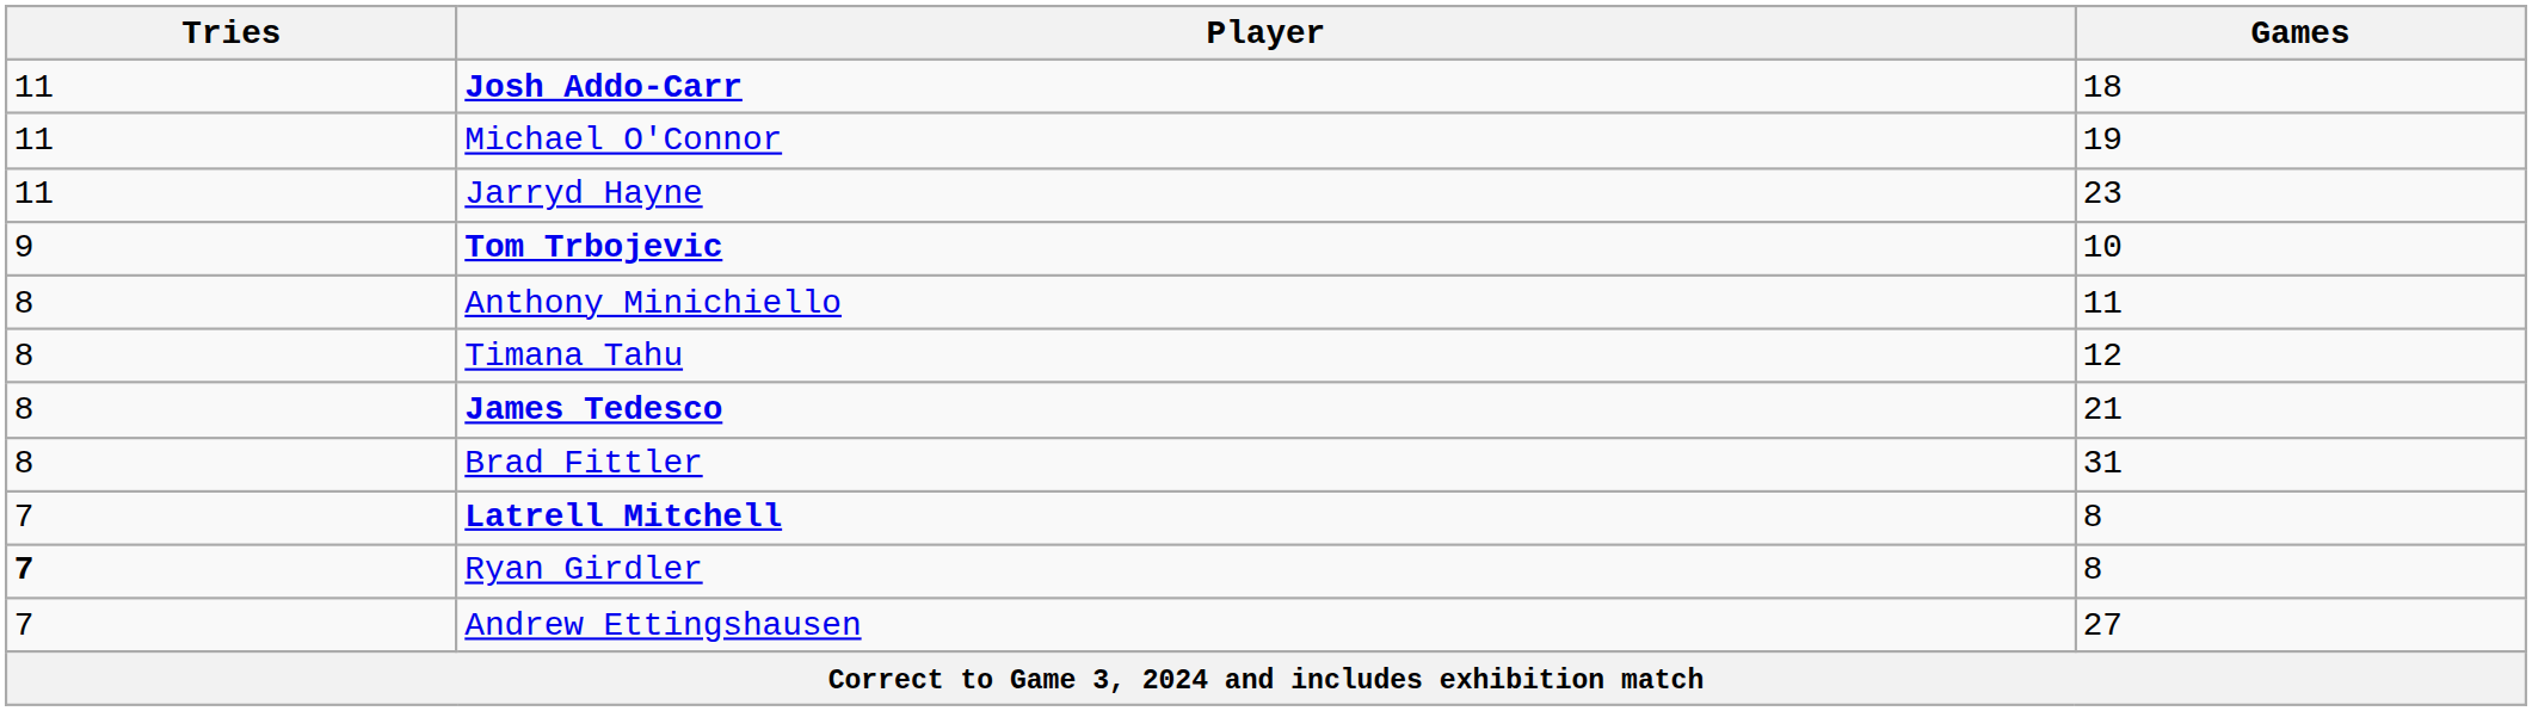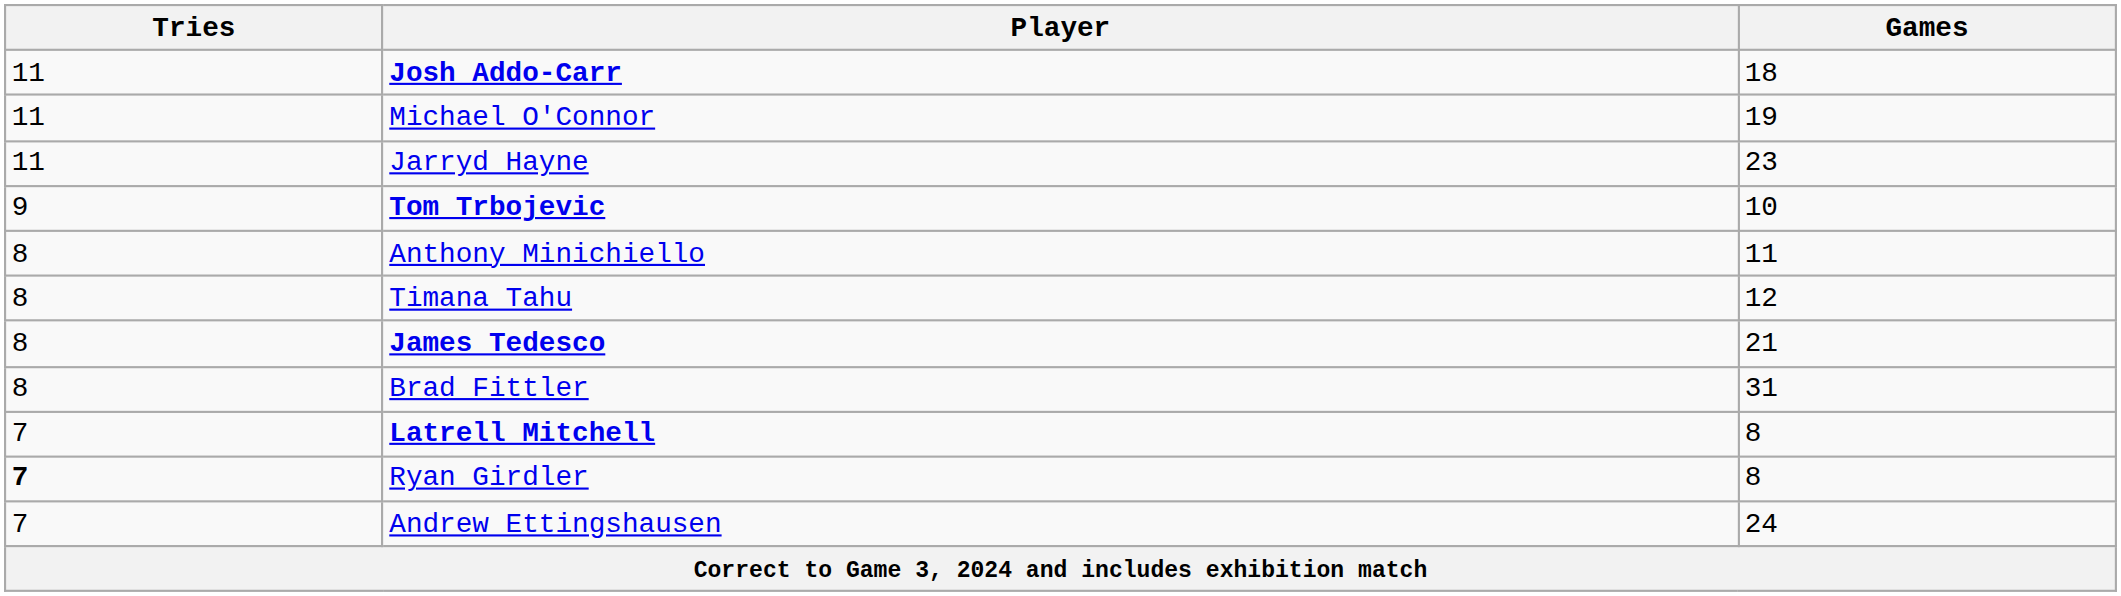Andrew Ettingshausen | Games: 27 -> 24
